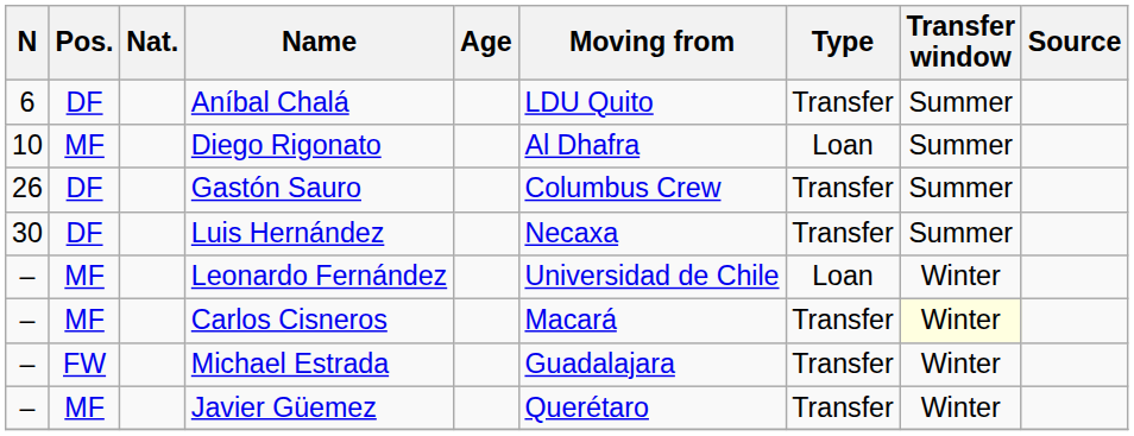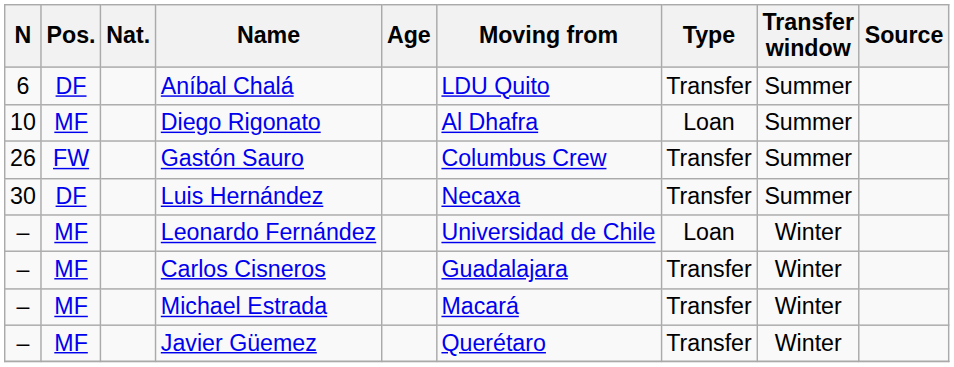Gastón Sauro | Pos.: DF -> FW
Carlos Cisneros | Moving from: Macará -> Guadalajara
Carlos Cisneros | Transfer window: lightyellow background -> no background
Michael Estrada | Pos.: FW -> MF
Michael Estrada | Moving from: Guadalajara -> Macará
